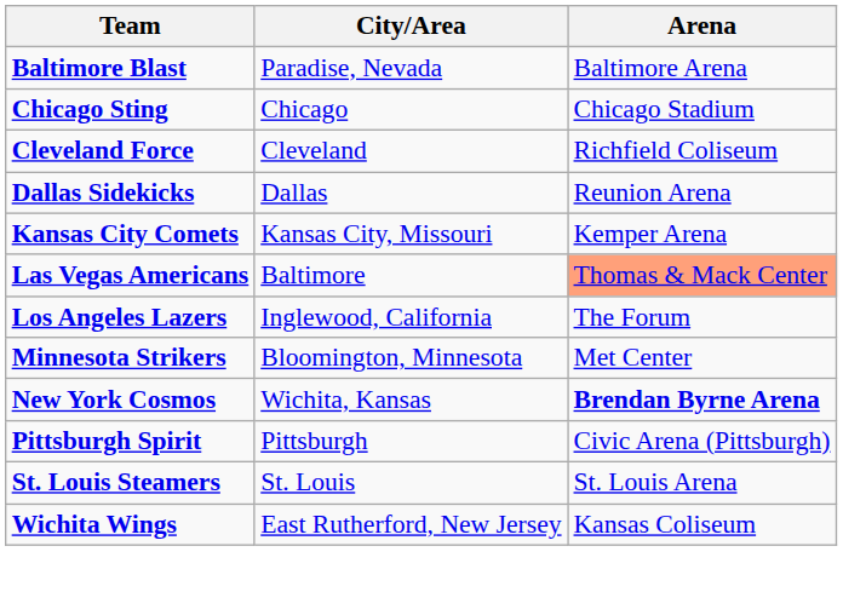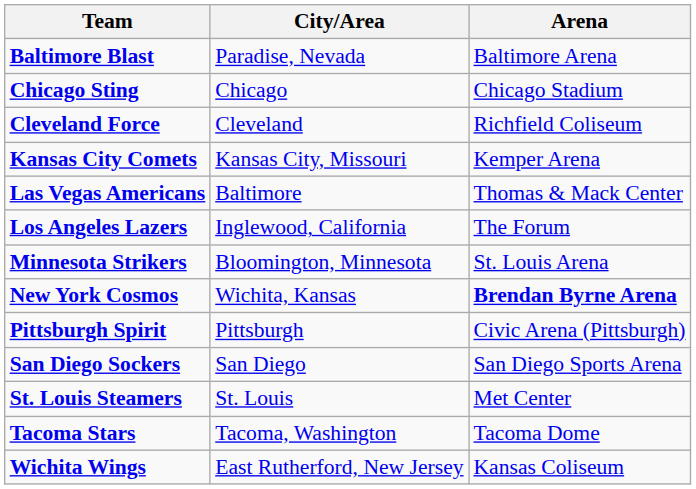- row: Dallas Sidekicks | Dallas | Reunion Arena
Las Vegas Americans | Arena: lightsalmon background -> no background
Minnesota Strikers | Arena: Met Center -> St. Louis Arena
+ row: San Diego Sockers | San Diego | San Diego Sports Arena
St. Louis Steamers | Arena: St. Louis Arena -> Met Center
+ row: Tacoma Stars | Tacoma, Washington | Tacoma Dome
